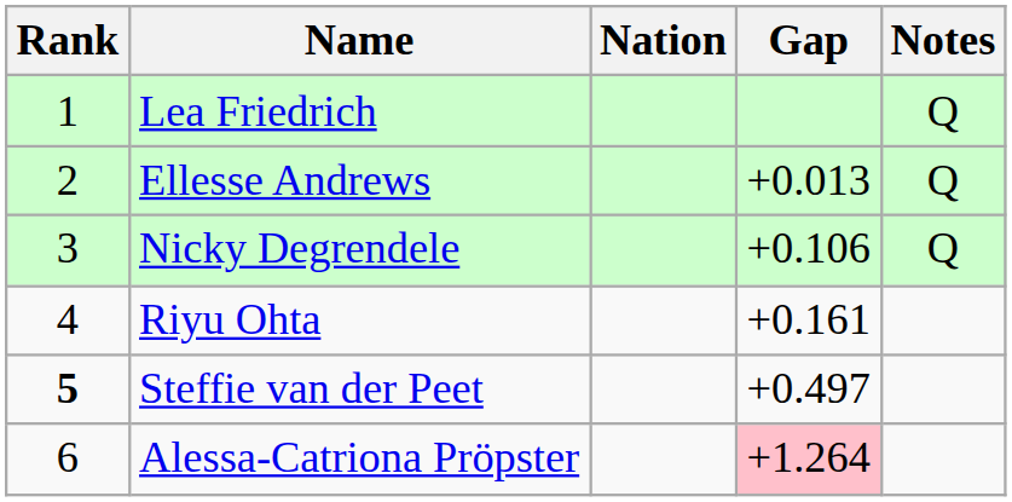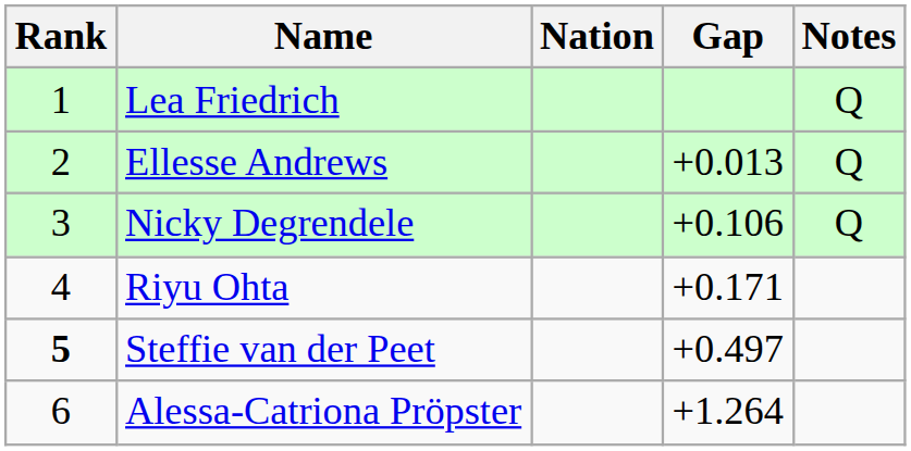Riyu Ohta | Gap: +0.161 -> +0.171
Alessa-Catriona Pröpster | Gap: pink background -> no background
